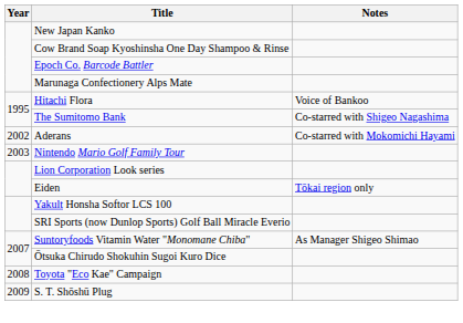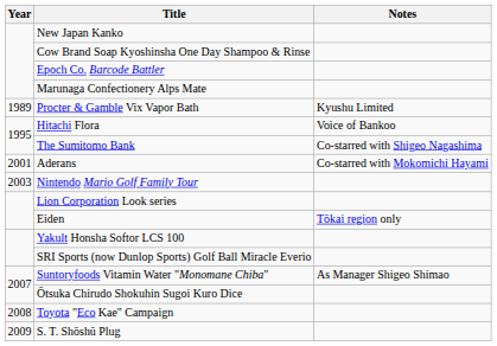+ row: 1989 | Procter & Gamble Vix Vapor Bath | Kyushu Limited
Aderans | Year: 2002 -> 2001
